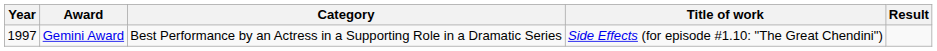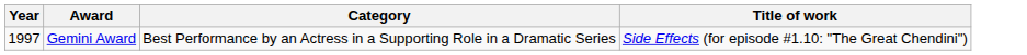- column: Result
